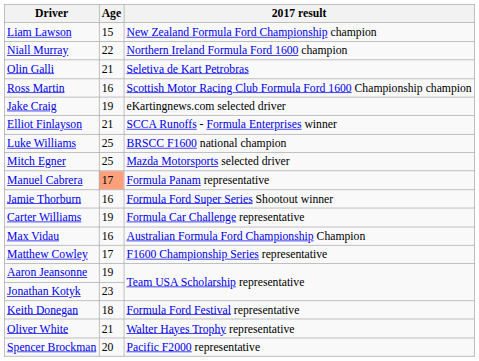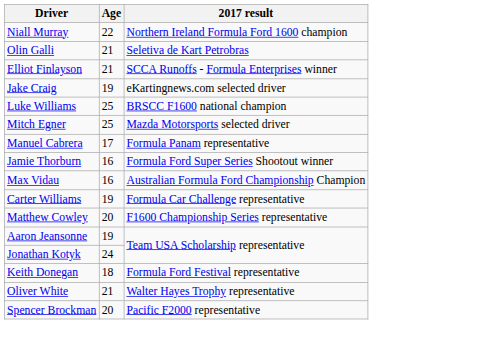- row: Liam Lawson | 15 | New Zealand Formula Ford Championship champion
- row: Ross Martin | 16 | Scottish Motor Racing Club Formula Ford 1600 Championship champion
rows swapped: Jake Craig <-> Elliot Finlayson
Manuel Cabrera | Age: lightsalmon background -> no background
rows swapped: Max Vidau <-> Carter Williams
Matthew Cowley | Age: 17 -> 20
Jonathan Kotyk | Age: 23 -> 24
